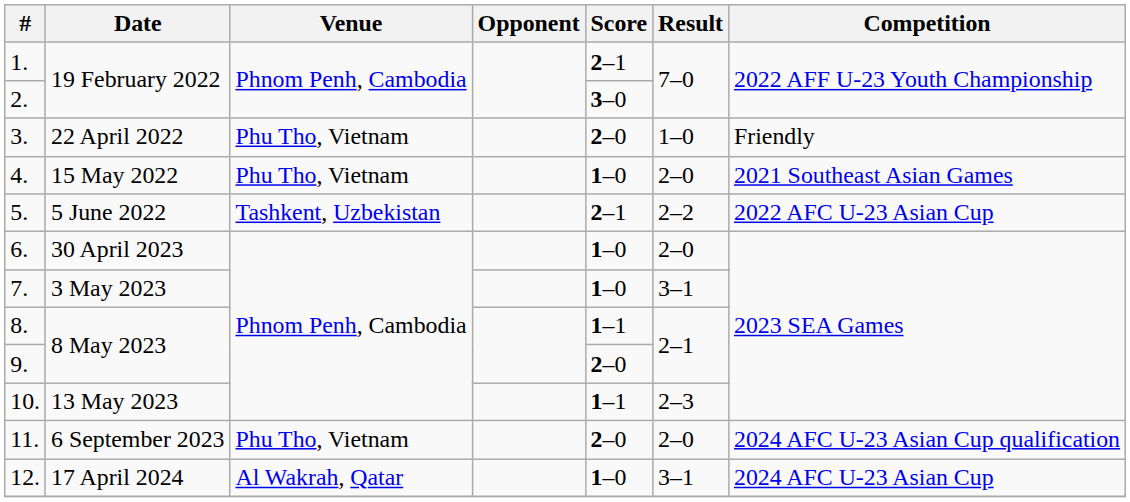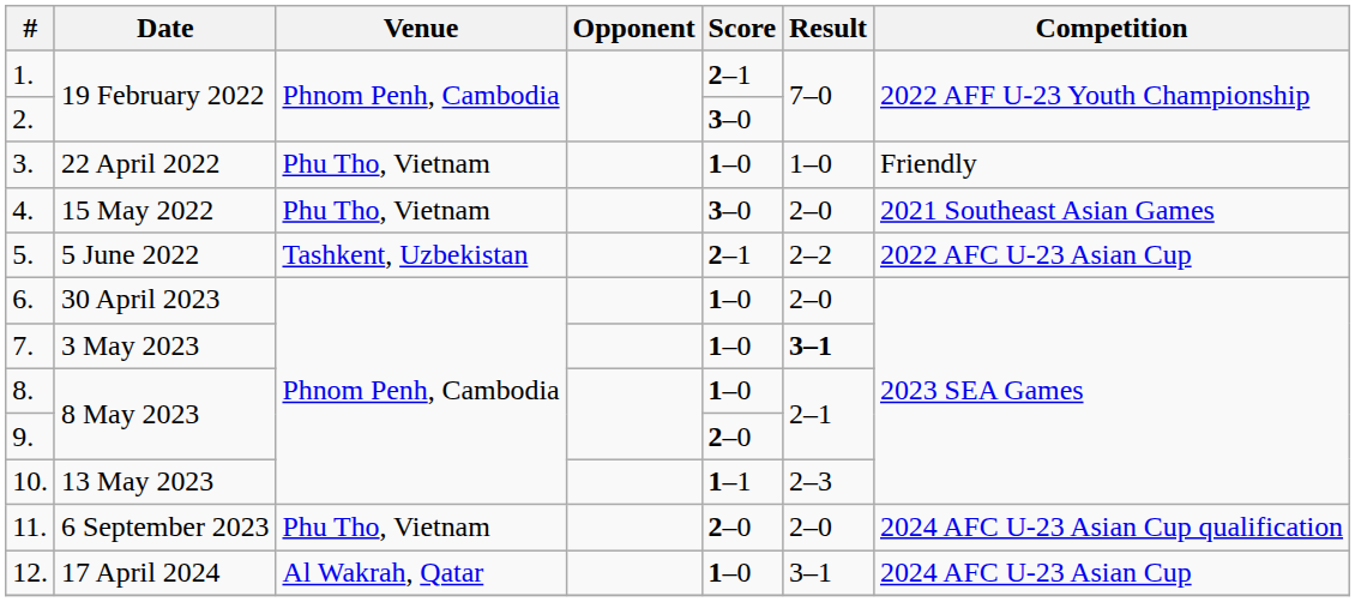3. | Score: 2–0 -> 1–0
4. | Score: 1–0 -> 3–0
7. | Result: normal -> bold
8. | Score: 1–1 -> 1–0
